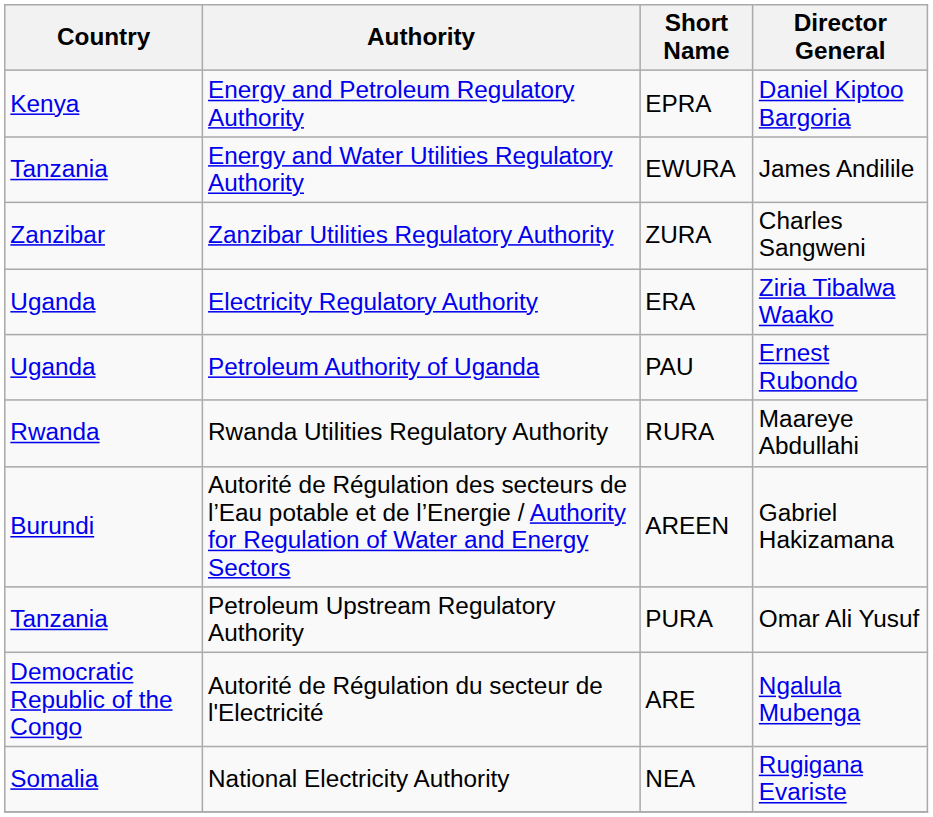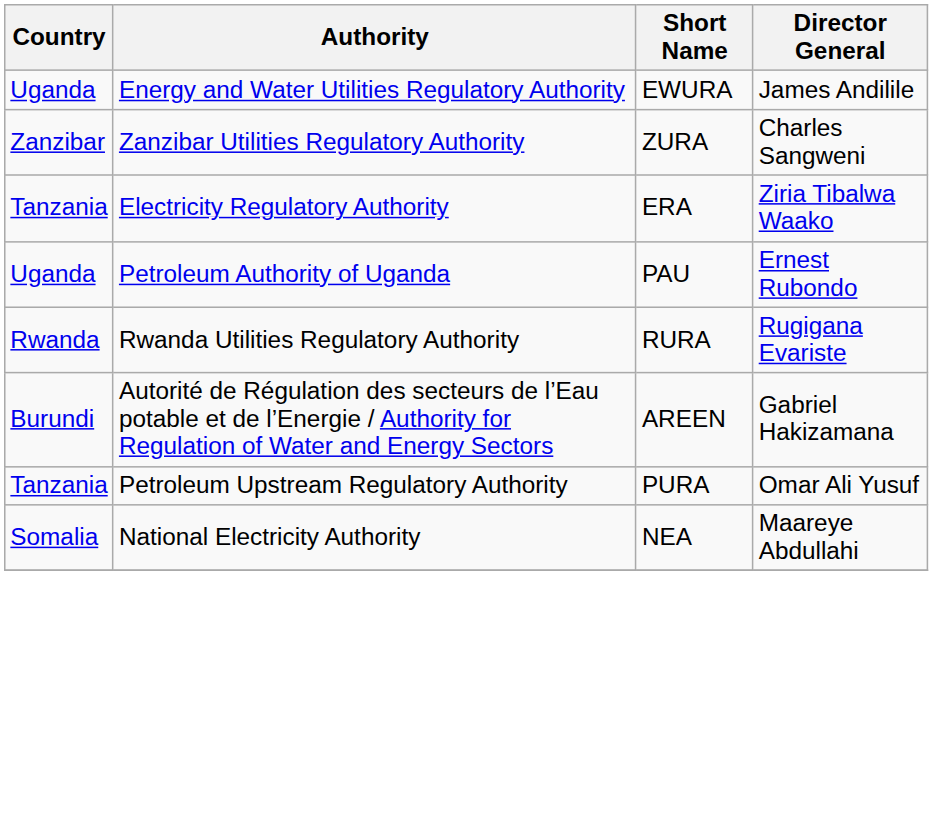- row: Kenya | Energy and Petroleum Regulatory Authority | EPRA | Daniel Kiptoo Bargoria
Energy and Water Utilities Regulatory Authority | Country: Tanzania -> Uganda
Electricity Regulatory Authority | Country: Uganda -> Tanzania
Rwanda Utilities Regulatory Authority | Director General: Maareye Abdullahi -> Rugigana Evariste
- row: Democratic Republic of the Congo | Autorité de Régulation du secteur de l'Electricité | ARE | Ngalula Mubenga
National Electricity Authority | Director General: Rugigana Evariste -> Maareye Abdullahi
